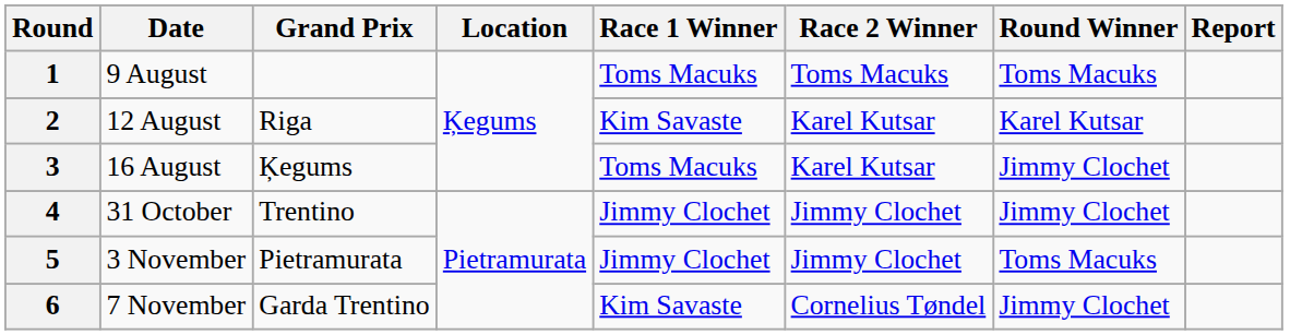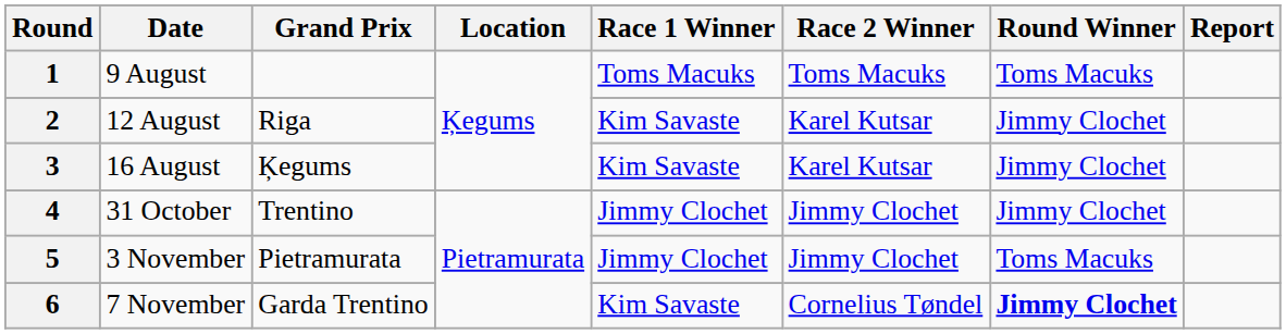2 | Round Winner: Karel Kutsar -> Jimmy Clochet
3 | Race 1 Winner: Toms Macuks -> Kim Savaste
6 | Round Winner: normal -> bold
